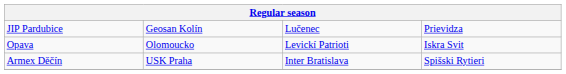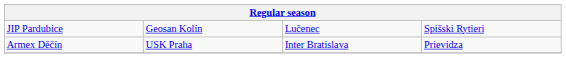JIP Pardubice | column 4: Prievidza -> Spišski Rytieri
- row: Opava | Olomoucko | Levickí Patrioti | Iskra Svit
Armex Děčín | column 4: Spišski Rytieri -> Prievidza
